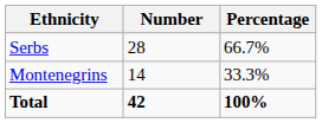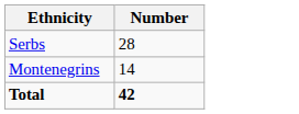- column: Percentage | 66.7% | 33.3% | 100%
